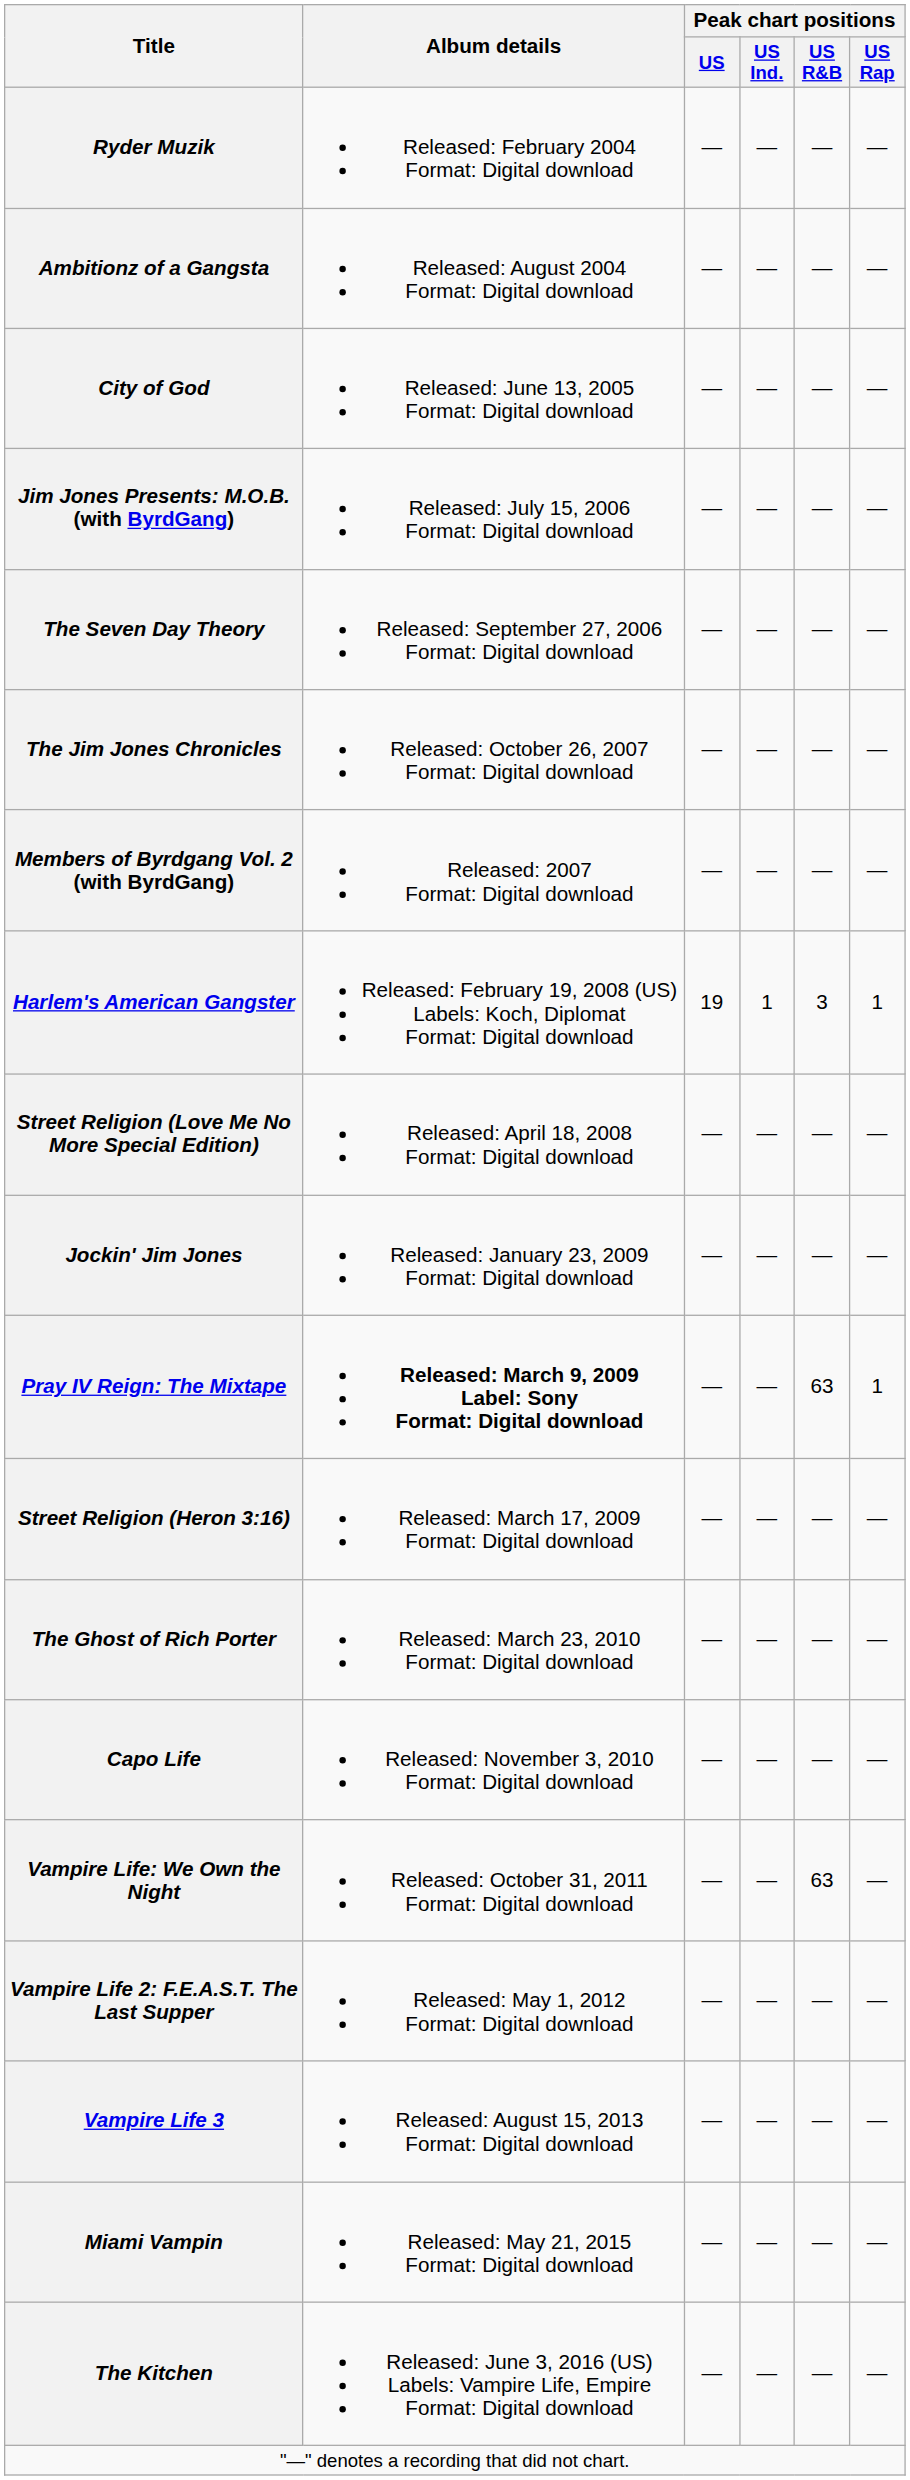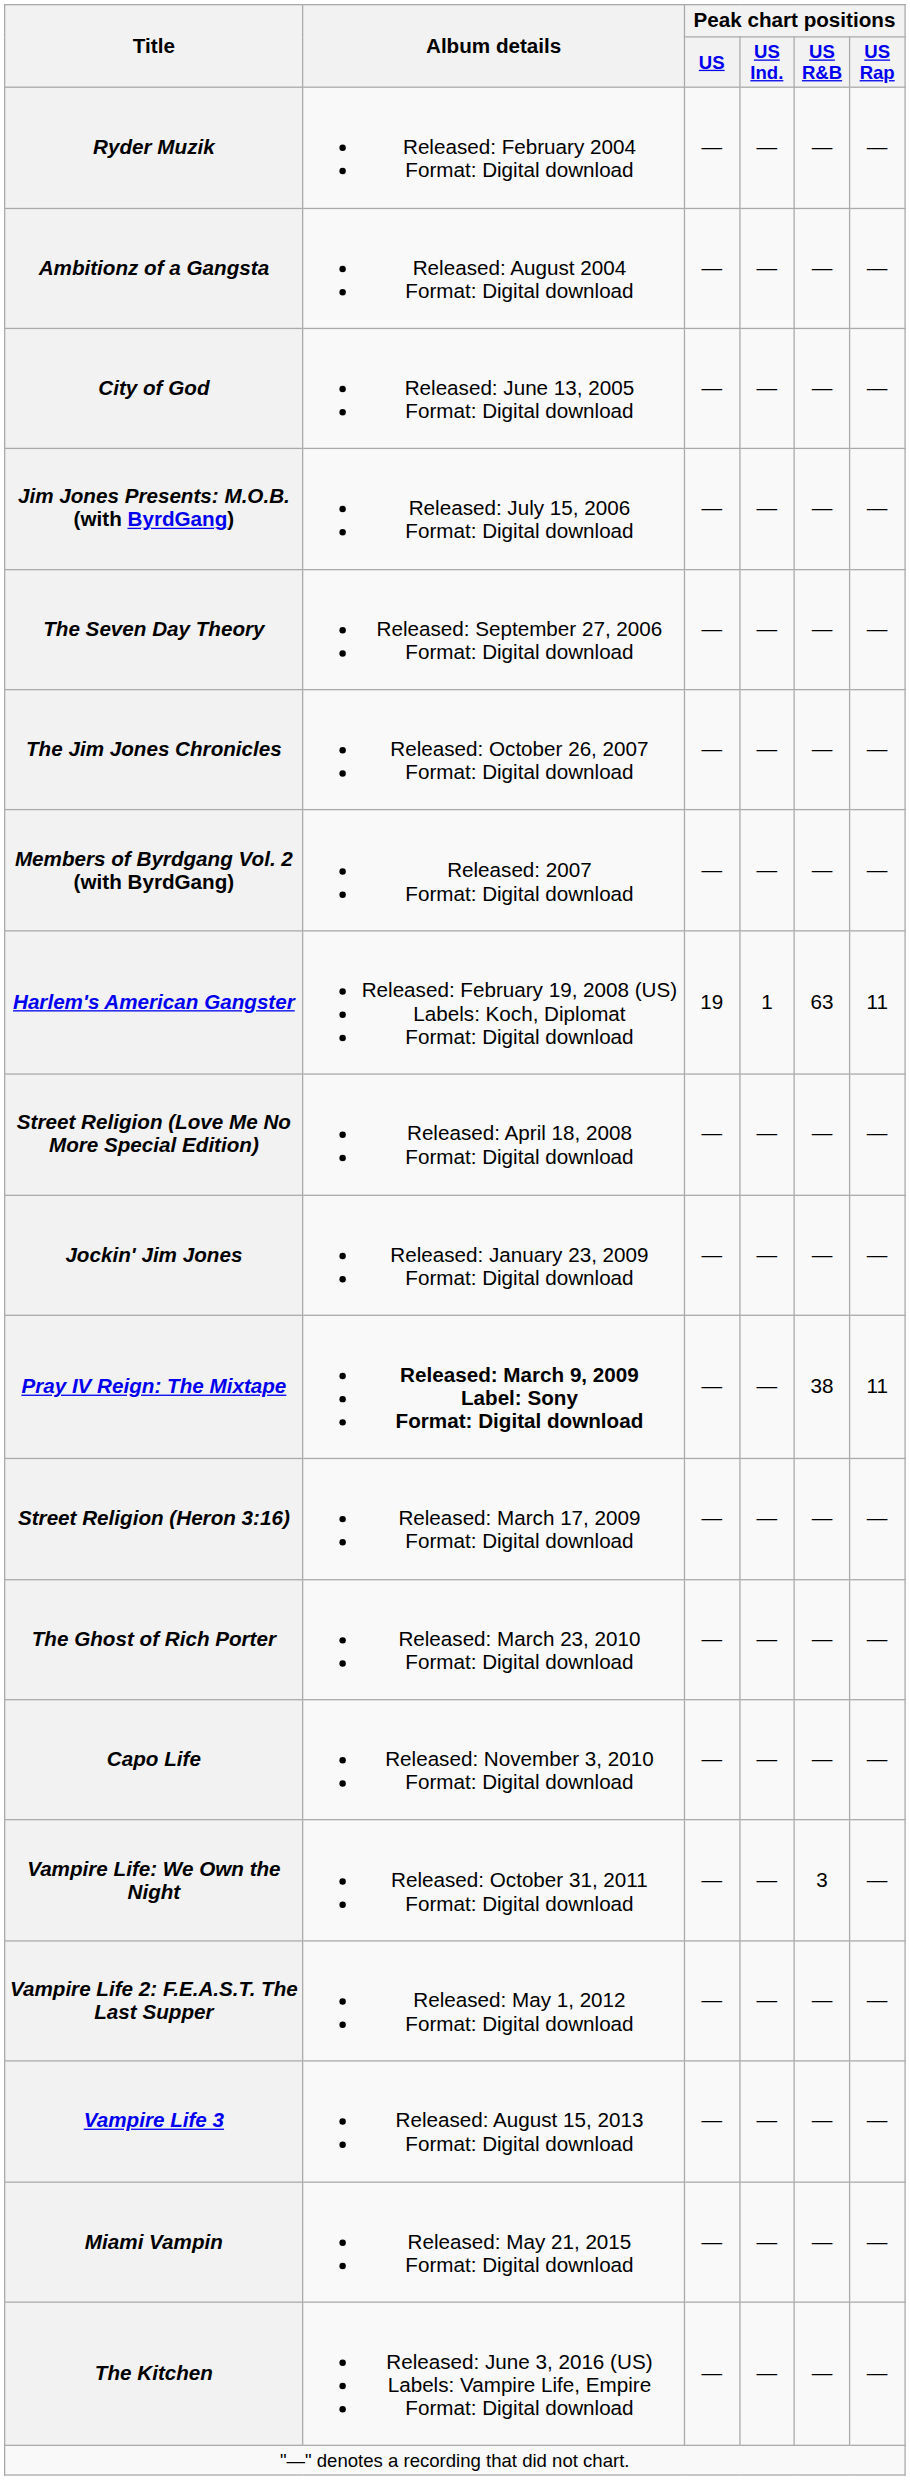Harlem's American Gangster | Peak chart positions / US R&B: 3 -> 63
Harlem's American Gangster | Peak chart positions / US Rap: 1 -> 11
Pray IV Reign: The Mixtape | Peak chart positions / US R&B: 63 -> 38
Pray IV Reign: The Mixtape | Peak chart positions / US Rap: 1 -> 11
Vampire Life: We Own the Night | Peak chart positions / US R&B: 63 -> 3
